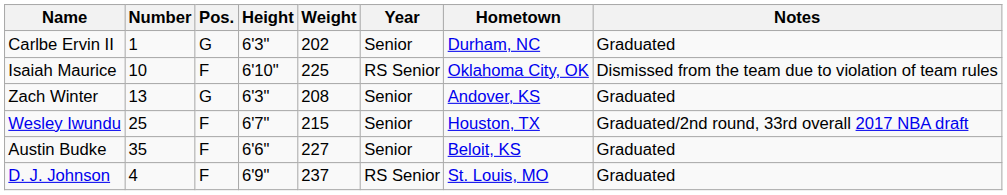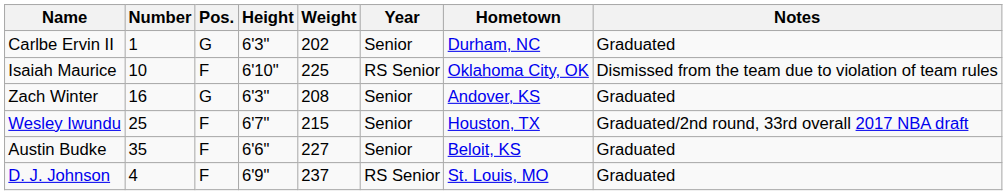Zach Winter | Number: 13 -> 16
